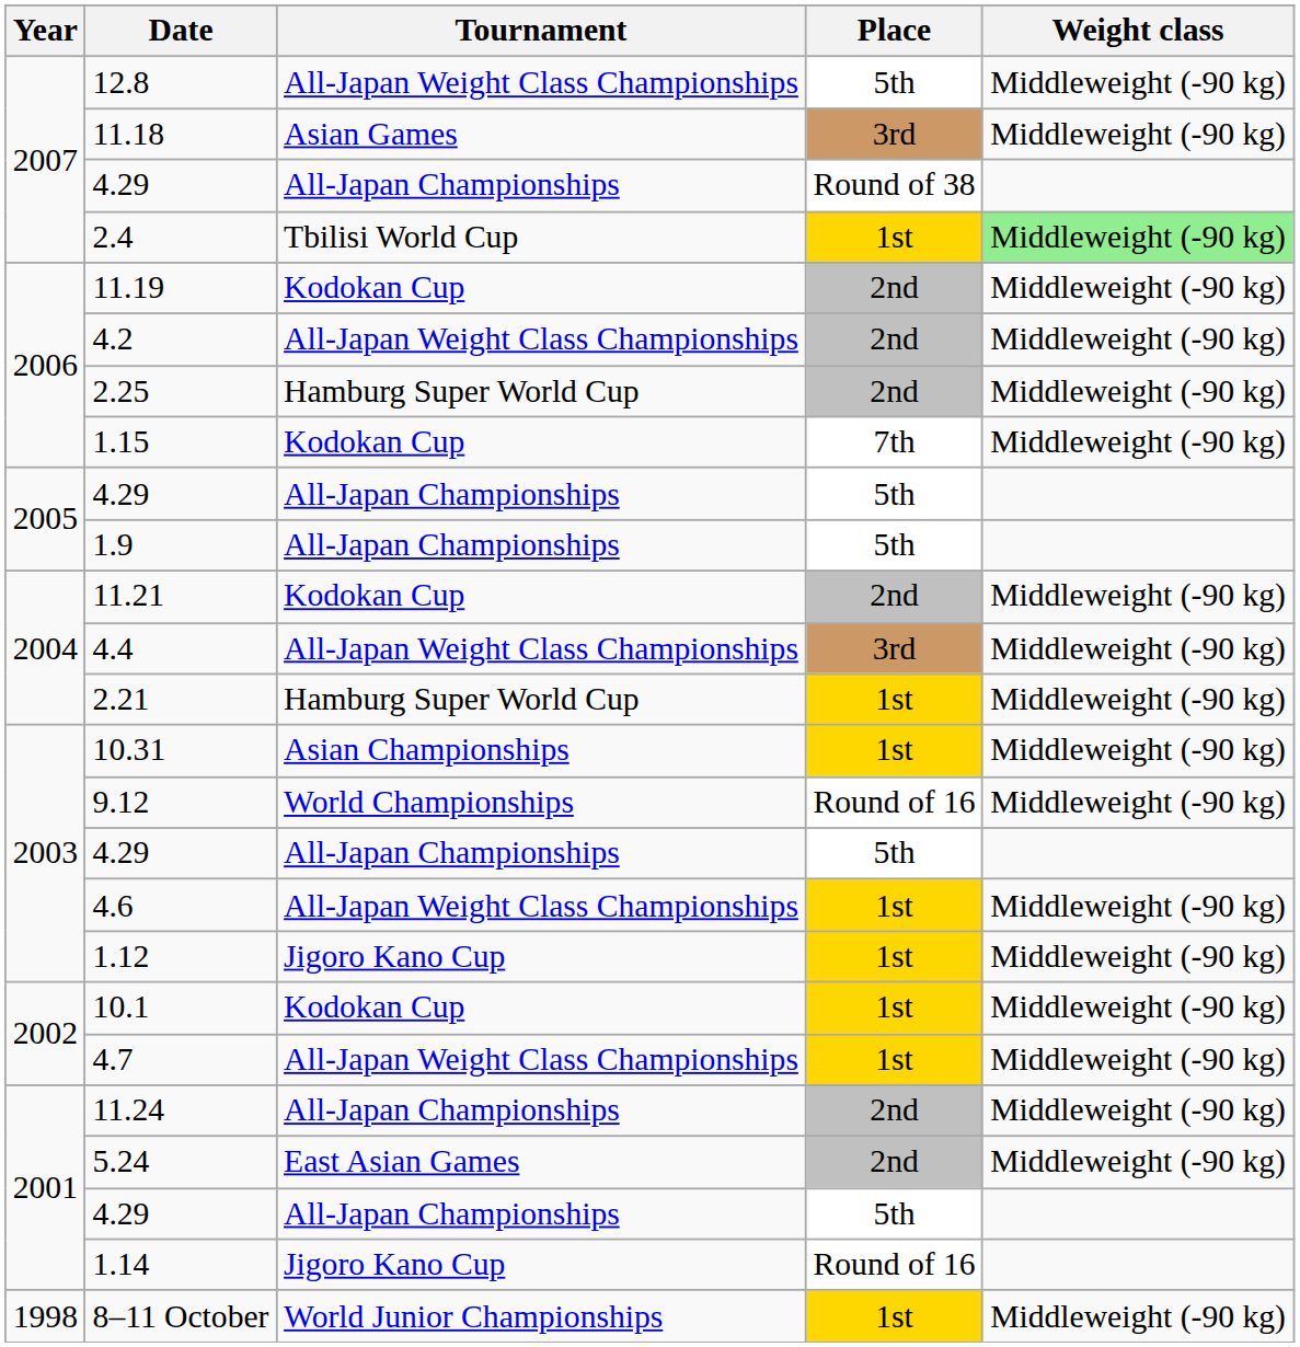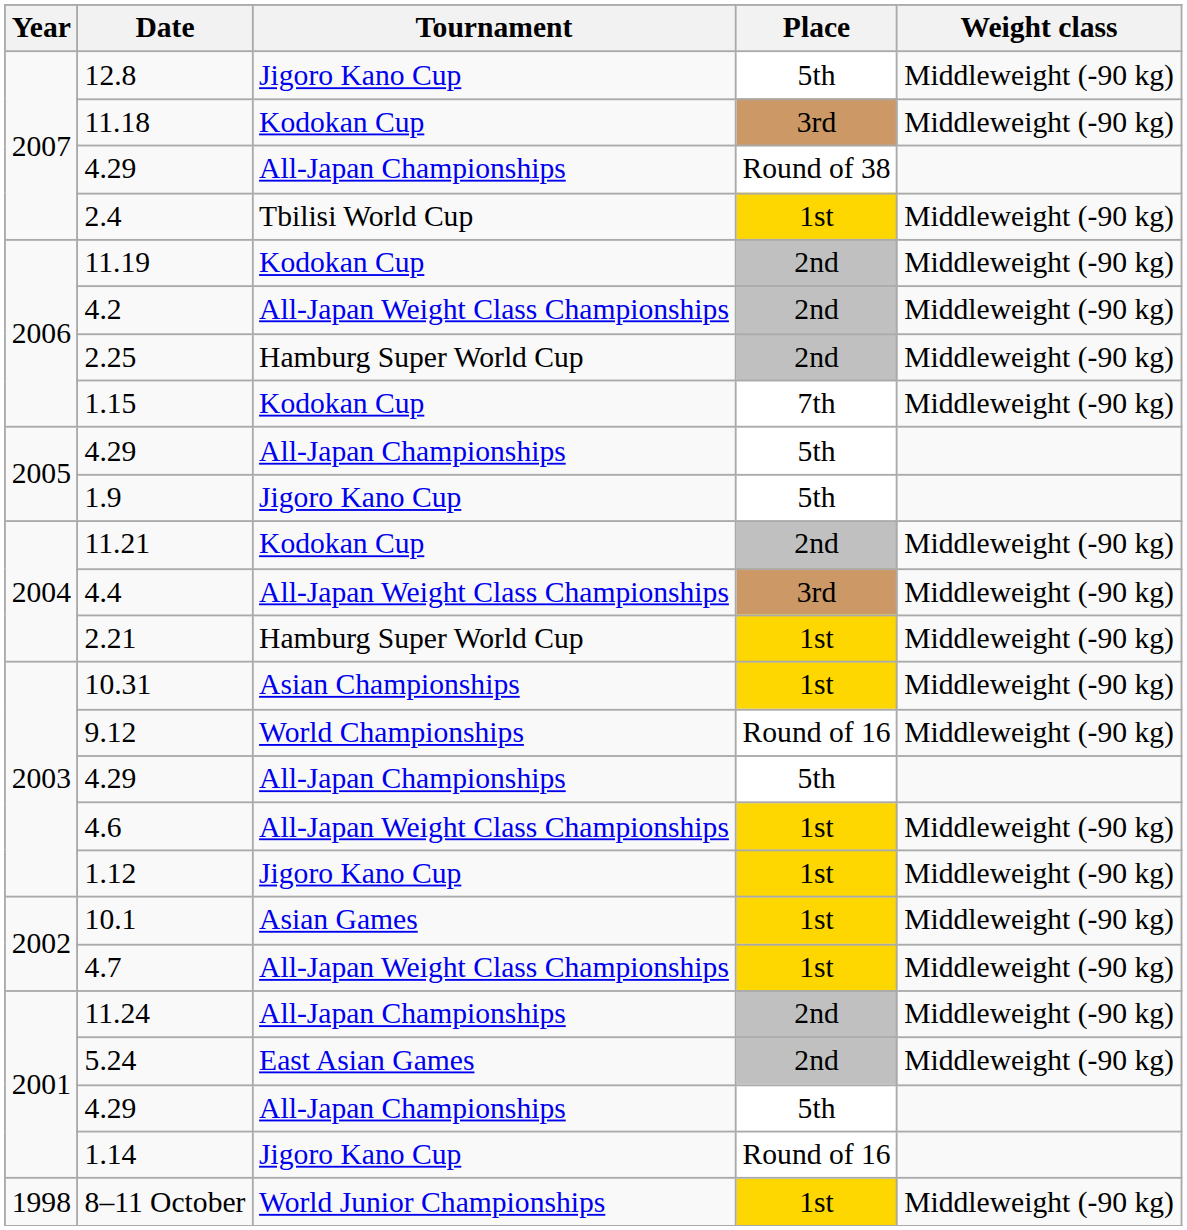12.8 | Tournament: All-Japan Weight Class Championships -> Jigoro Kano Cup
11.18 | Tournament: Asian Games -> Kodokan Cup
2.4 | Weight class: lightgreen background -> no background
1.9 | Tournament: All-Japan Championships -> Jigoro Kano Cup
10.1 | Tournament: Kodokan Cup -> Asian Games
